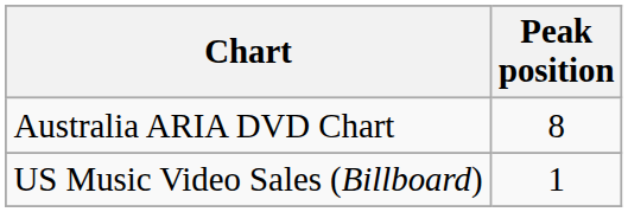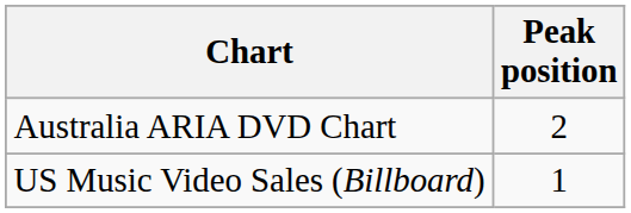Australia ARIA DVD Chart | Peak position: 8 -> 2
